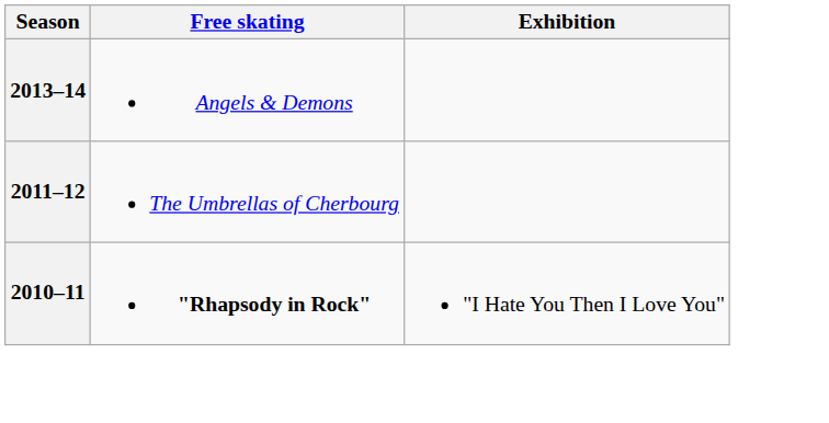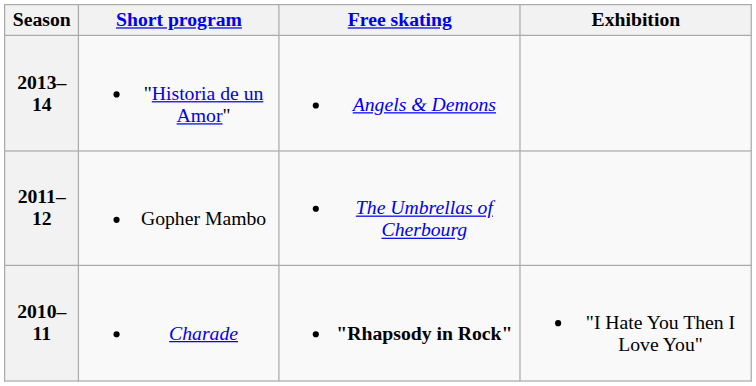+ column: Short program | "Historia de un Amor" | Gopher Mambo | Charade
